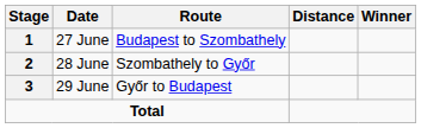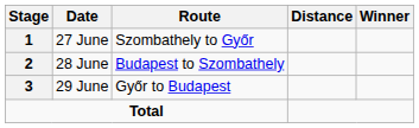27 June | Route: Budapest to Szombathely -> Szombathely to Győr
28 June | Route: Szombathely to Győr -> Budapest to Szombathely
